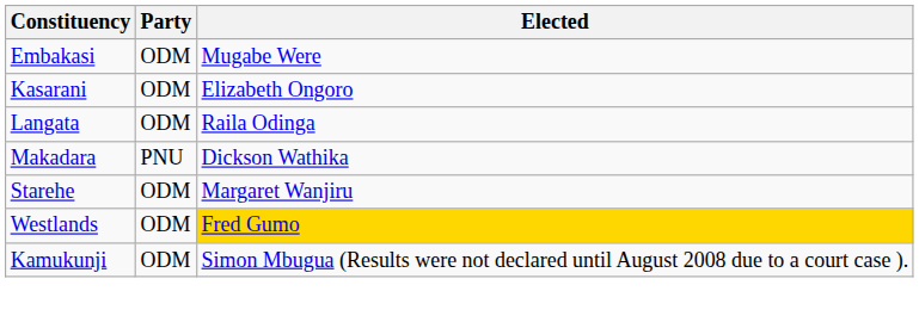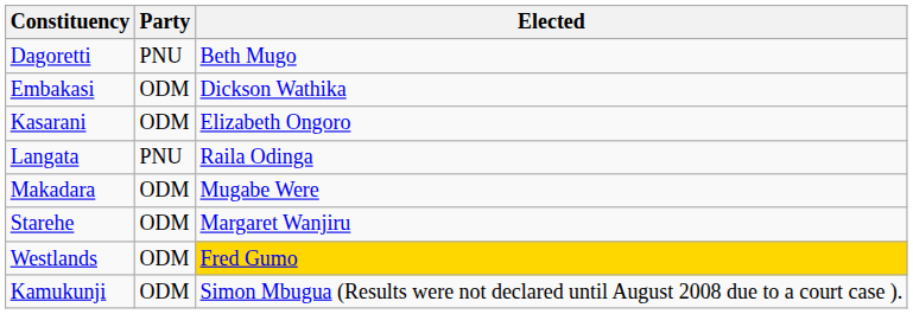+ row: Dagoretti | PNU | Beth Mugo
Embakasi | Elected: Mugabe Were -> Dickson Wathika
Langata | Party: ODM -> PNU
Makadara | Party: PNU -> ODM
Makadara | Elected: Dickson Wathika -> Mugabe Were
